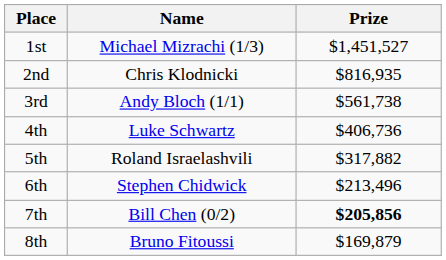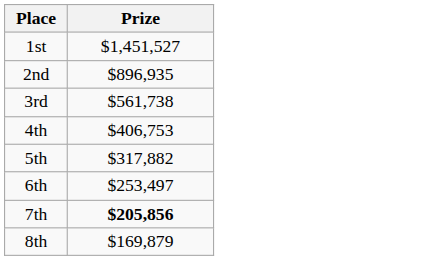- column: Name | Michael Mizrachi (1/3) | Chris Klodnicki | Andy Bloch (1/1) | Luke Schwartz | Roland Israelashvili | Stephen Chidwick | Bill Chen (0/2) | Bruno Fitoussi
2nd | Prize: $816,935 -> $896,935
4th | Prize: $406,736 -> $406,753
6th | Prize: $213,496 -> $253,497
